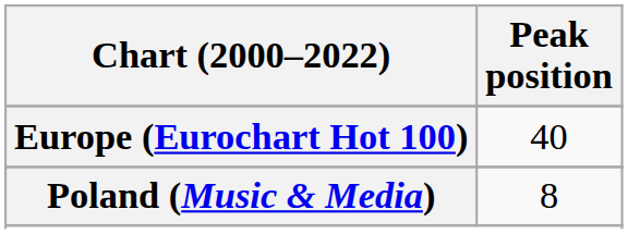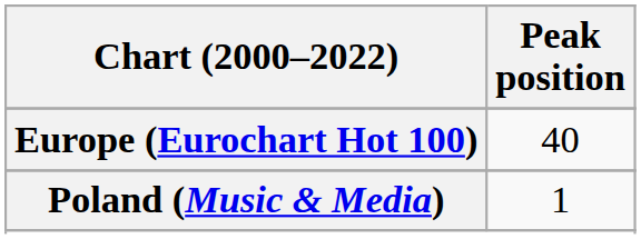Poland (Music & Media) | Peak position: 8 -> 1
